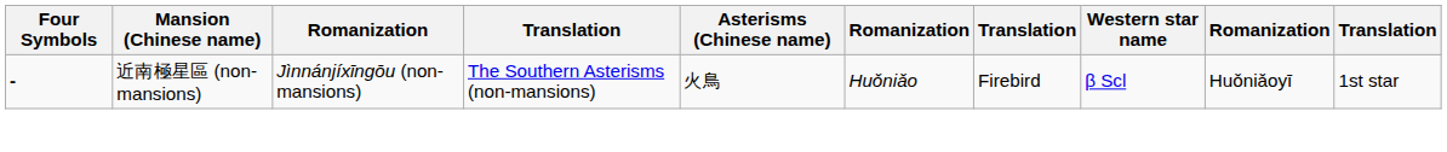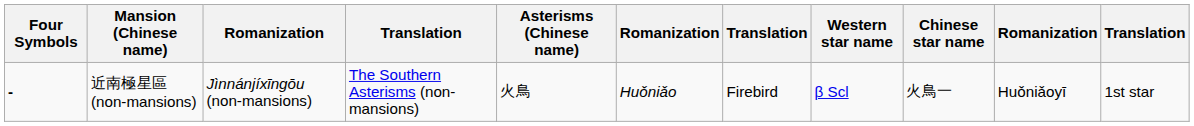+ column: Chinese star name | 火鳥一
